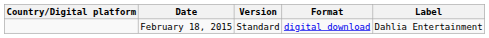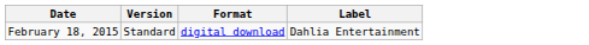- column: Country/Digital platform
